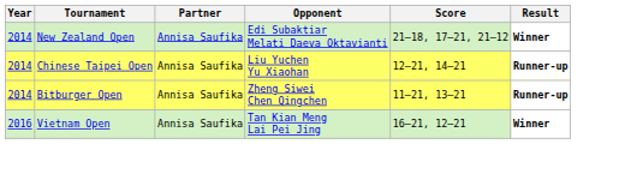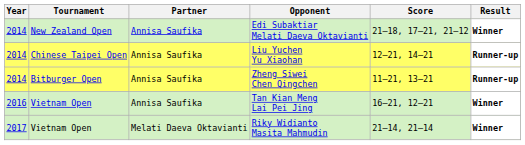+ row: 2017 | Vietnam Open | Melati Daeva Oktavianti | Riky Widianto Masita Mahmudin | 21–14, 21–14 | Winner
